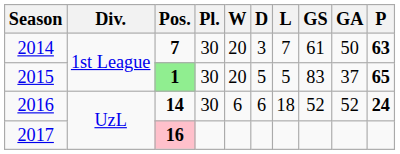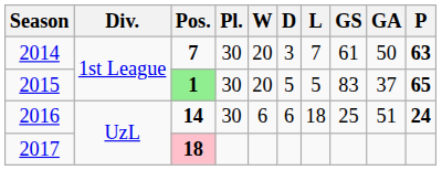2016 | GS: 52 -> 25
2016 | GA: 52 -> 51
2017 | Pos.: 16 -> 18
